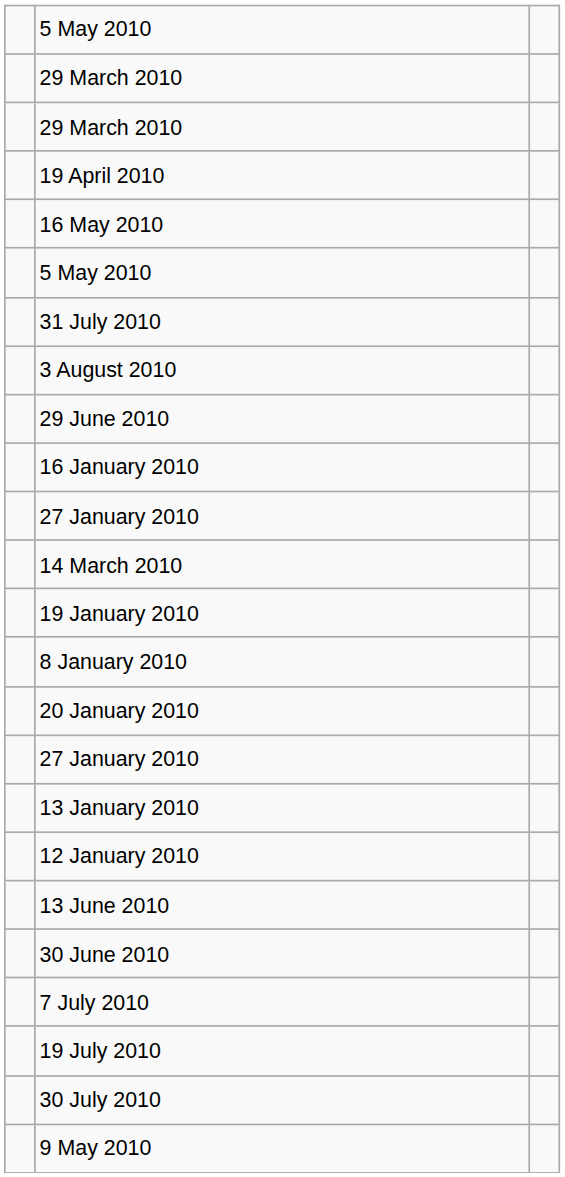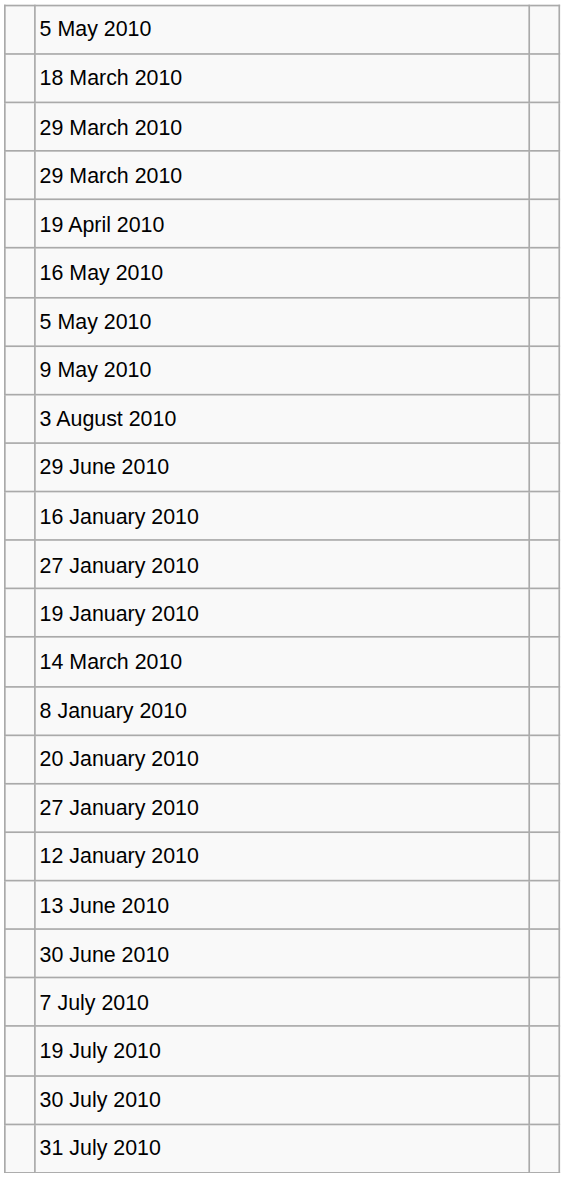+ row: 18 March 2010
rows swapped: 9 May 2010 <-> 31 July 2010
rows swapped: 19 January 2010 <-> 14 March 2010
- row: 13 January 2010
